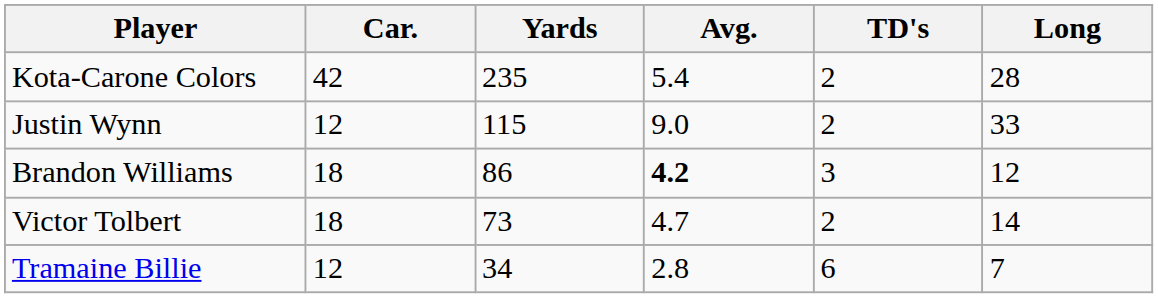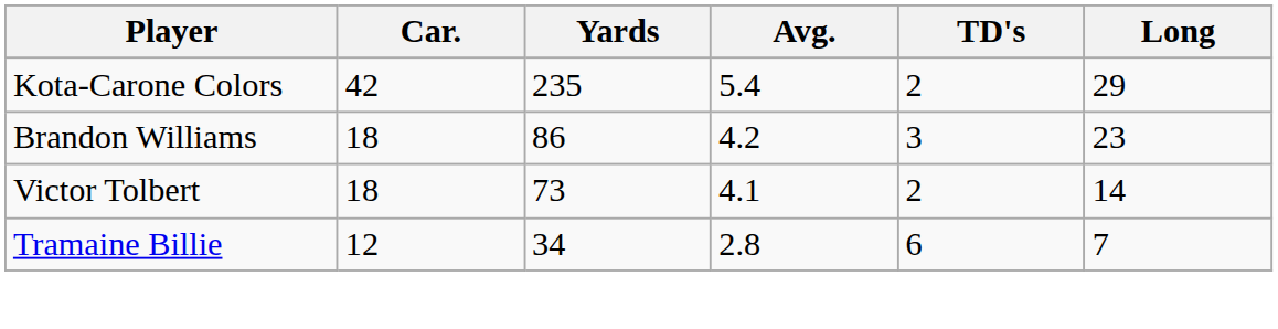Kota-Carone Colors | Long: 28 -> 29
- row: Justin Wynn | 12 | 115 | 9.0 | 2 | 33
Brandon Williams | Avg.: bold -> normal
Brandon Williams | Long: 12 -> 23
Victor Tolbert | Avg.: 4.7 -> 4.1
